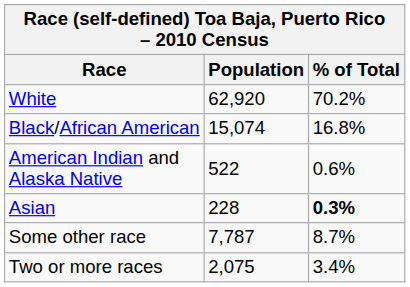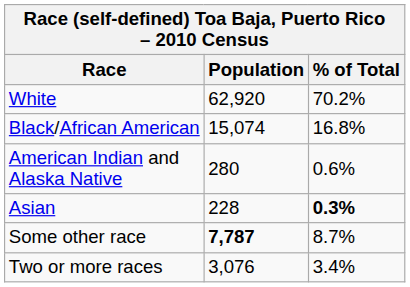American Indian and Alaska Native | Population: 522 -> 280
Some other race | Population: normal -> bold
Two or more races | Population: 2,075 -> 3,076
